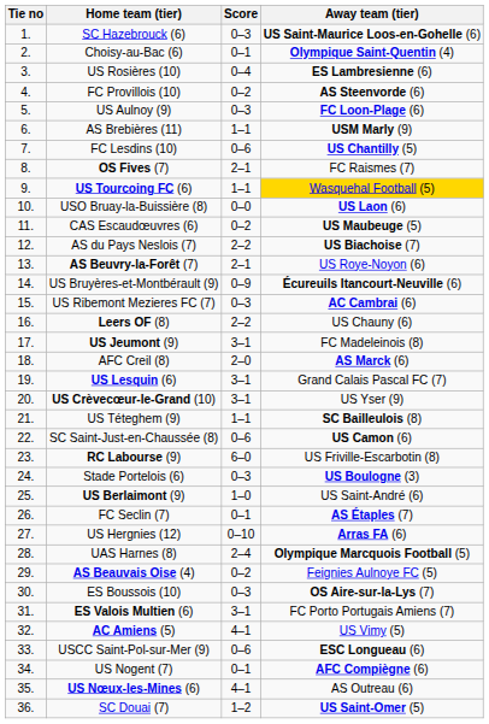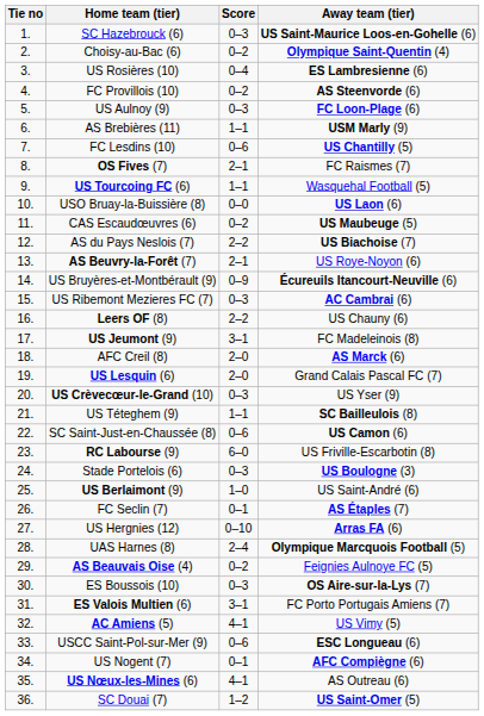Choisy-au-Bac (6) | Score: 0–1 -> 0–2
US Tourcoing FC (6) | Away team (tier): gold background -> no background
US Lesquin (6) | Score: 3–1 -> 2–0
US Crèvecœur-le-Grand (10) | Score: 3–1 -> 0–3
